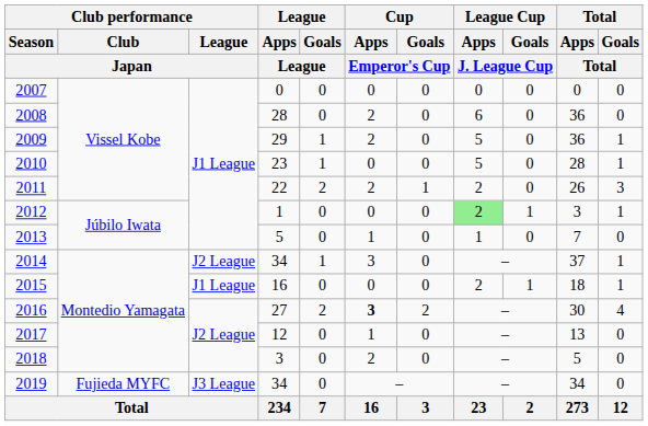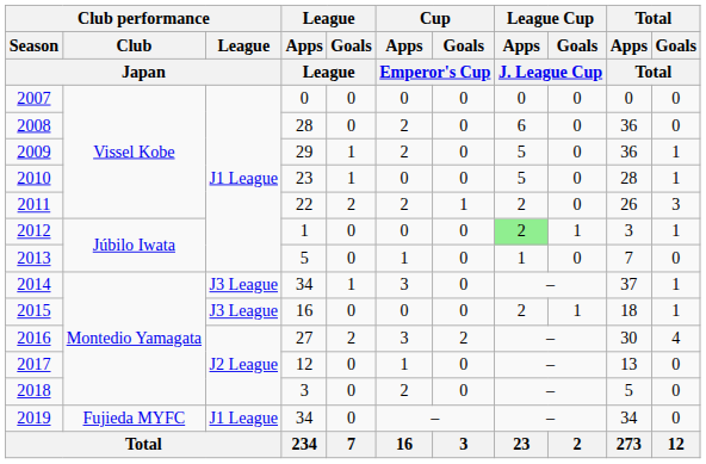2014 | Club performance / League / Japan: J2 League -> J3 League
2015 | Club performance / League / Japan: J1 League -> J3 League
2016 | Cup / Apps / Emperor's Cup: bold -> normal
2019 | Club performance / League / Japan: J3 League -> J1 League
